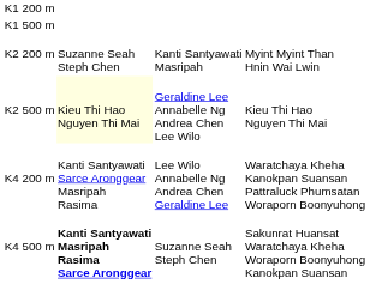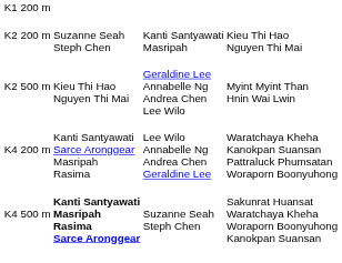- row: K1 500 m
K2 200 m | column 4: Myint Myint Than Hnin Wai Lwin -> Kieu Thi Hao Nguyen Thi Mai
K2 500 m | column 2: lightyellow background -> no background
K2 500 m | column 4: Kieu Thi Hao Nguyen Thi Mai -> Myint Myint Than Hnin Wai Lwin
